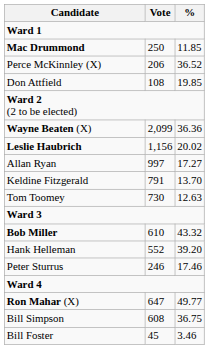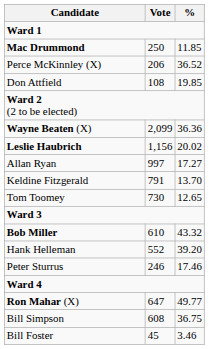Tom Toomey | %: 12.63 -> 12.65
